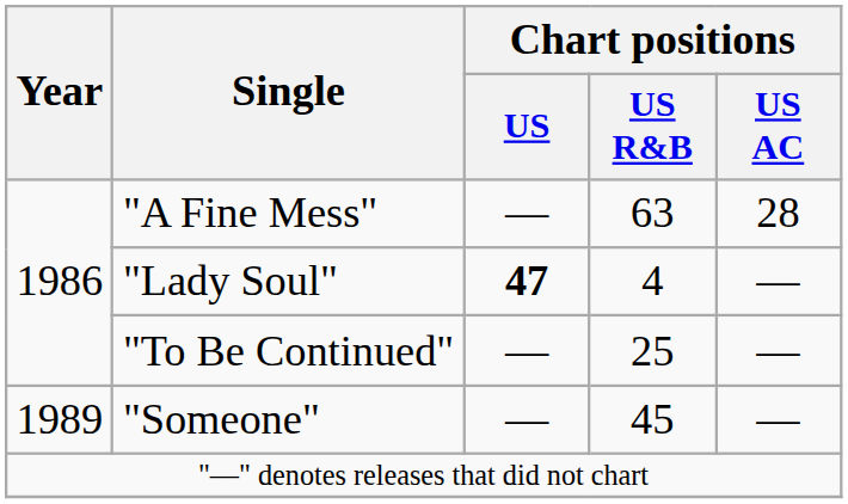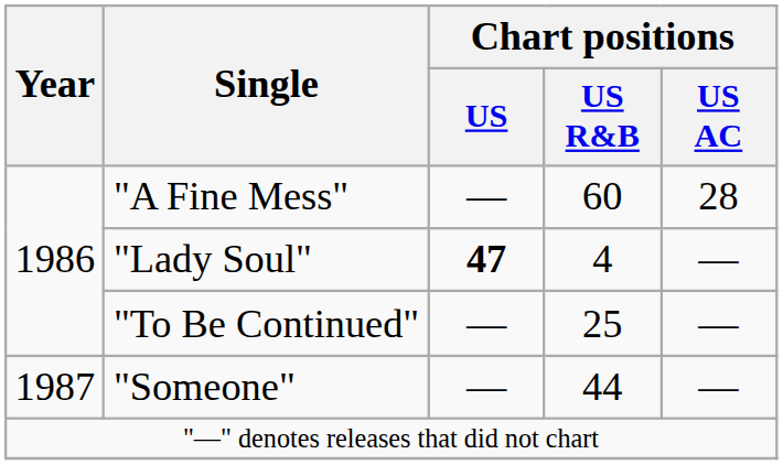"A Fine Mess" | Chart positions / US R&B: 63 -> 60
"Someone" | Year: 1989 -> 1987
"Someone" | Chart positions / US R&B: 45 -> 44
